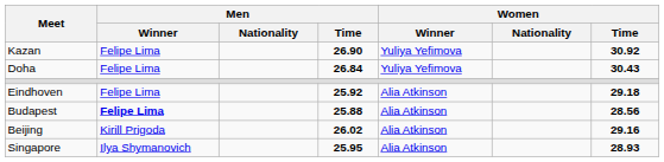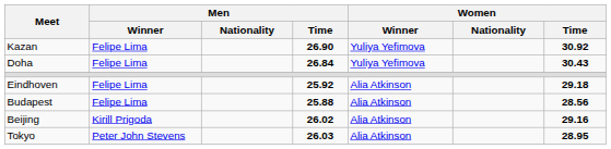Budapest | Men / Winner: bold -> normal
+ row: Tokyo | Peter John Stevens | 26.03 | Alia Atkinson | 28.95
- row: Singapore | Ilya Shymanovich | 25.95 | Alia Atkinson | 28.93
